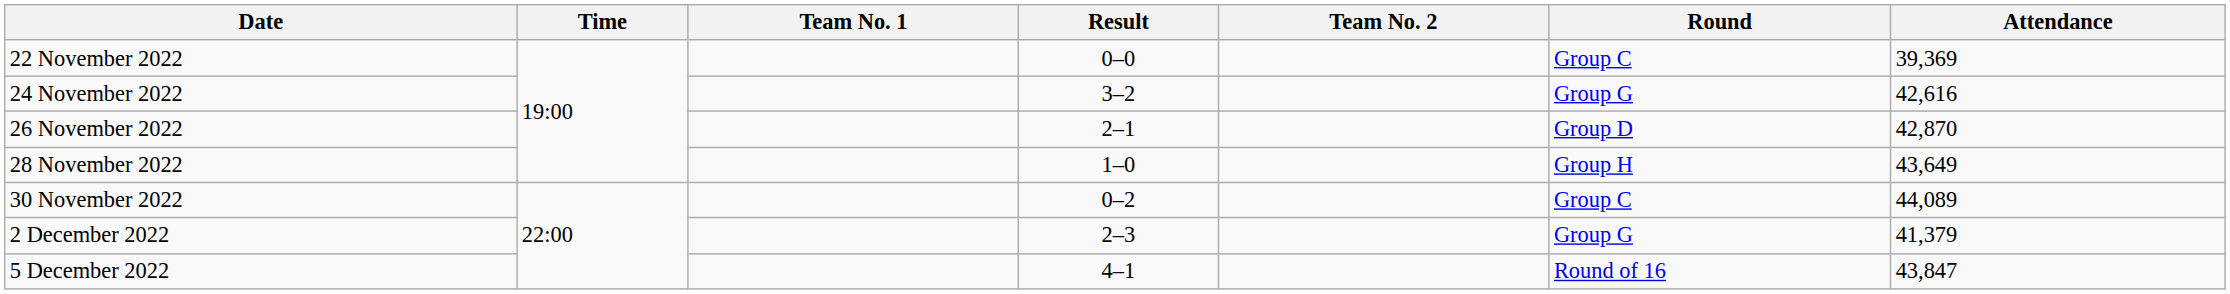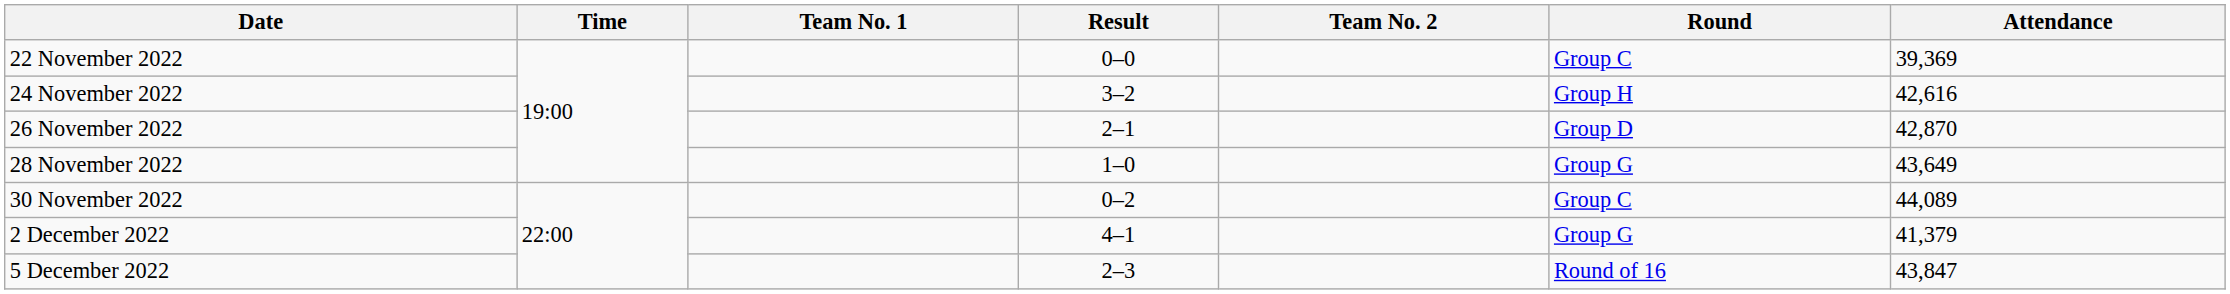24 November 2022 | Round: Group G -> Group H
28 November 2022 | Round: Group H -> Group G
2 December 2022 | Result: 2–3 -> 4–1
5 December 2022 | Result: 4–1 -> 2–3
